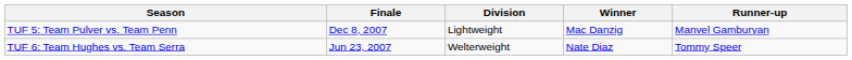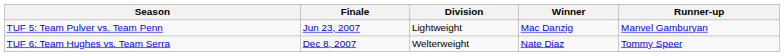TUF 5: Team Pulver vs. Team Penn | Finale: Dec 8, 2007 -> Jun 23, 2007
TUF 6: Team Hughes vs. Team Serra | Finale: Jun 23, 2007 -> Dec 8, 2007
